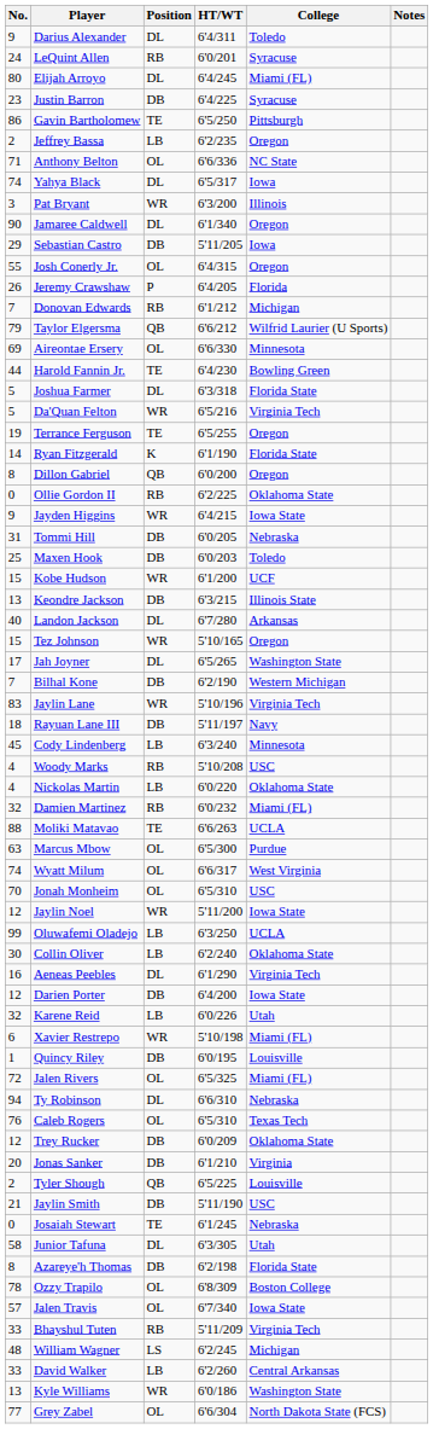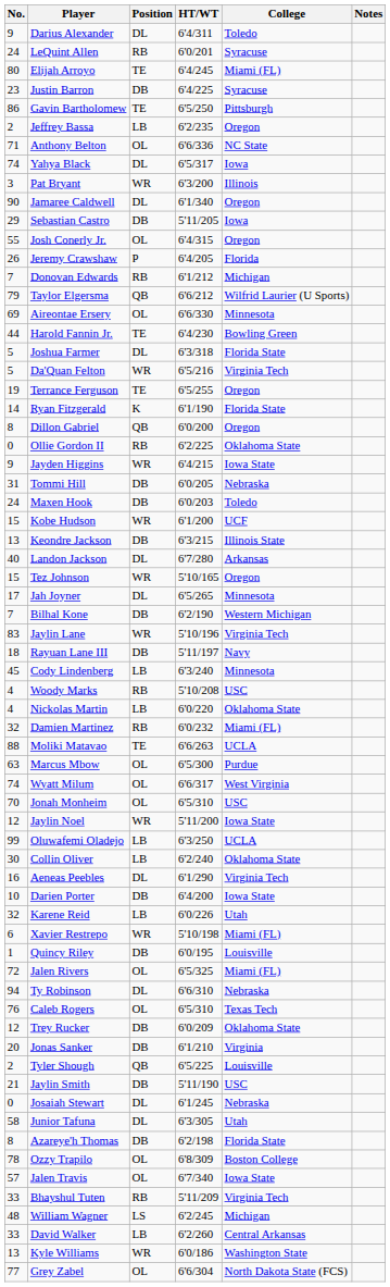Elijah Arroyo | Position: DL -> TE
Maxen Hook | No.: 25 -> 24
Jah Joyner | College: Washington State -> Minnesota
Darien Porter | No.: 12 -> 10
Josaiah Stewart | Position: TE -> DL
